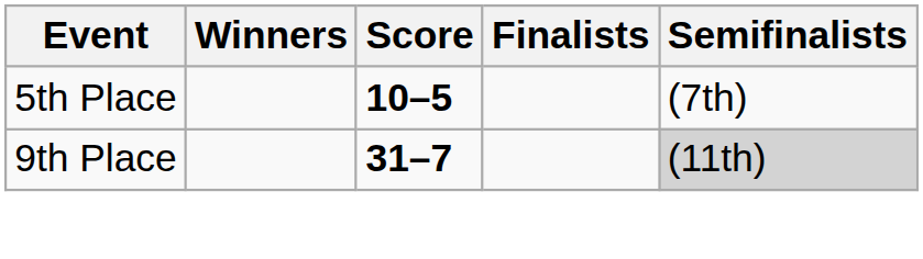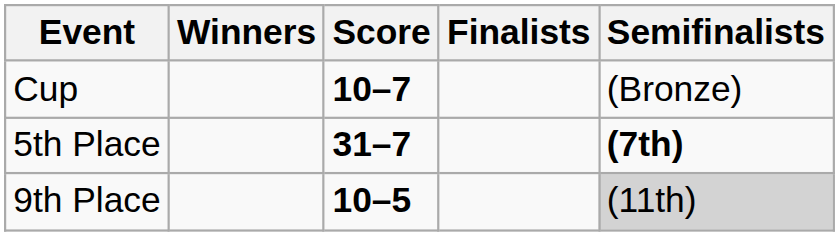+ row: Cup | 10–7 | (Bronze)
5th Place | Score: 10–5 -> 31–7
5th Place | Semifinalists: normal -> bold
9th Place | Score: 31–7 -> 10–5
